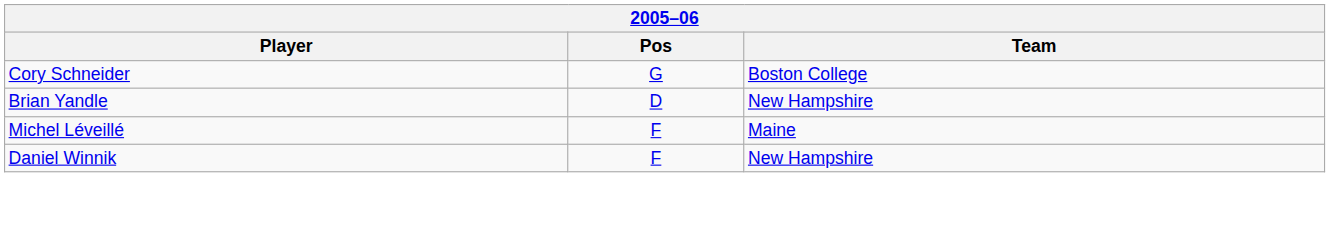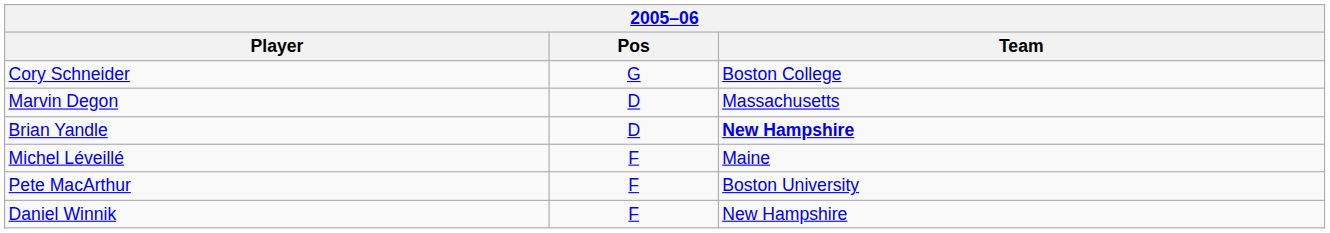+ row: Marvin Degon | D | Massachusetts
Brian Yandle | Team: normal -> bold
+ row: Pete MacArthur | F | Boston University
